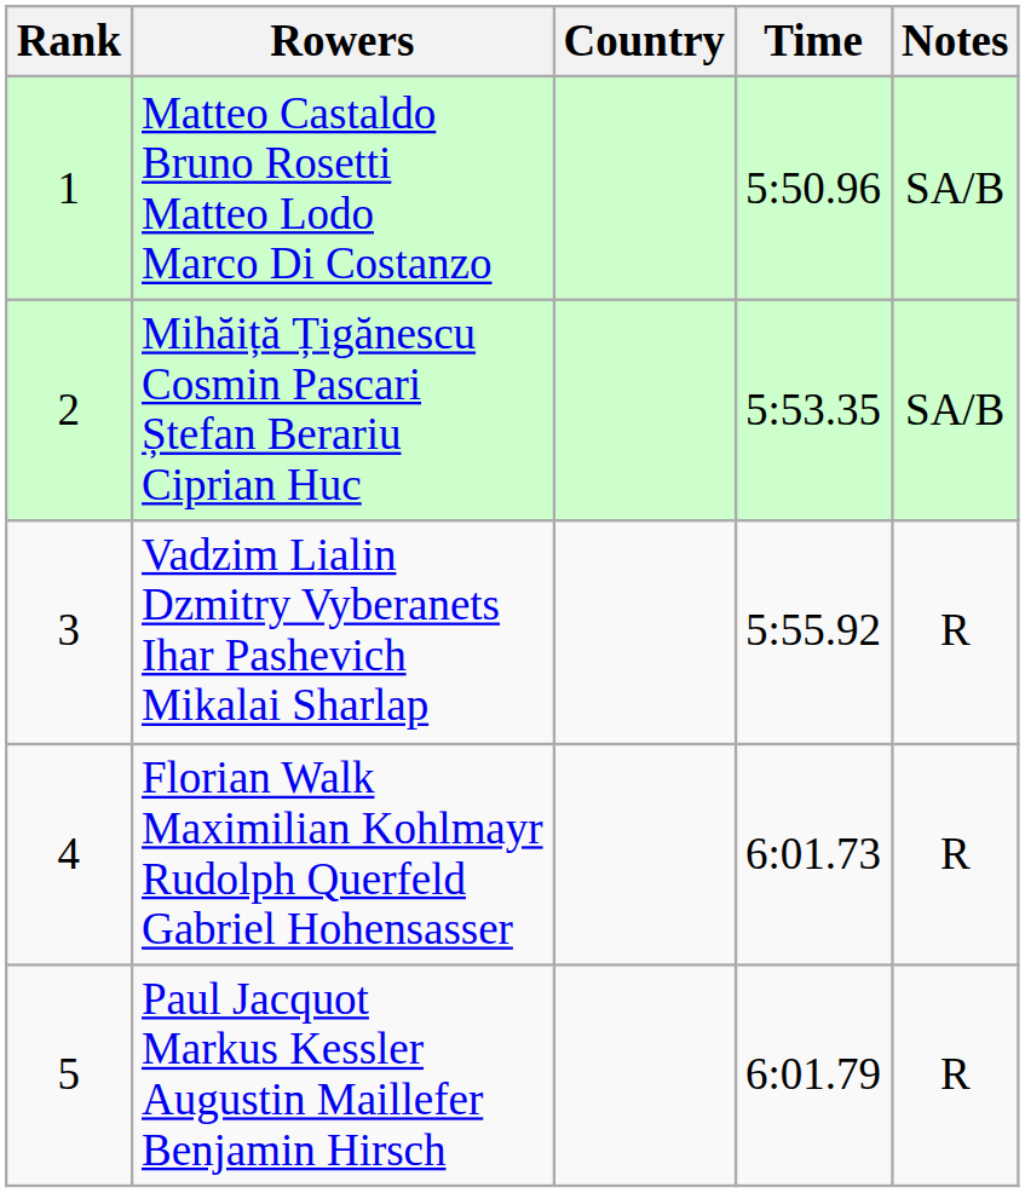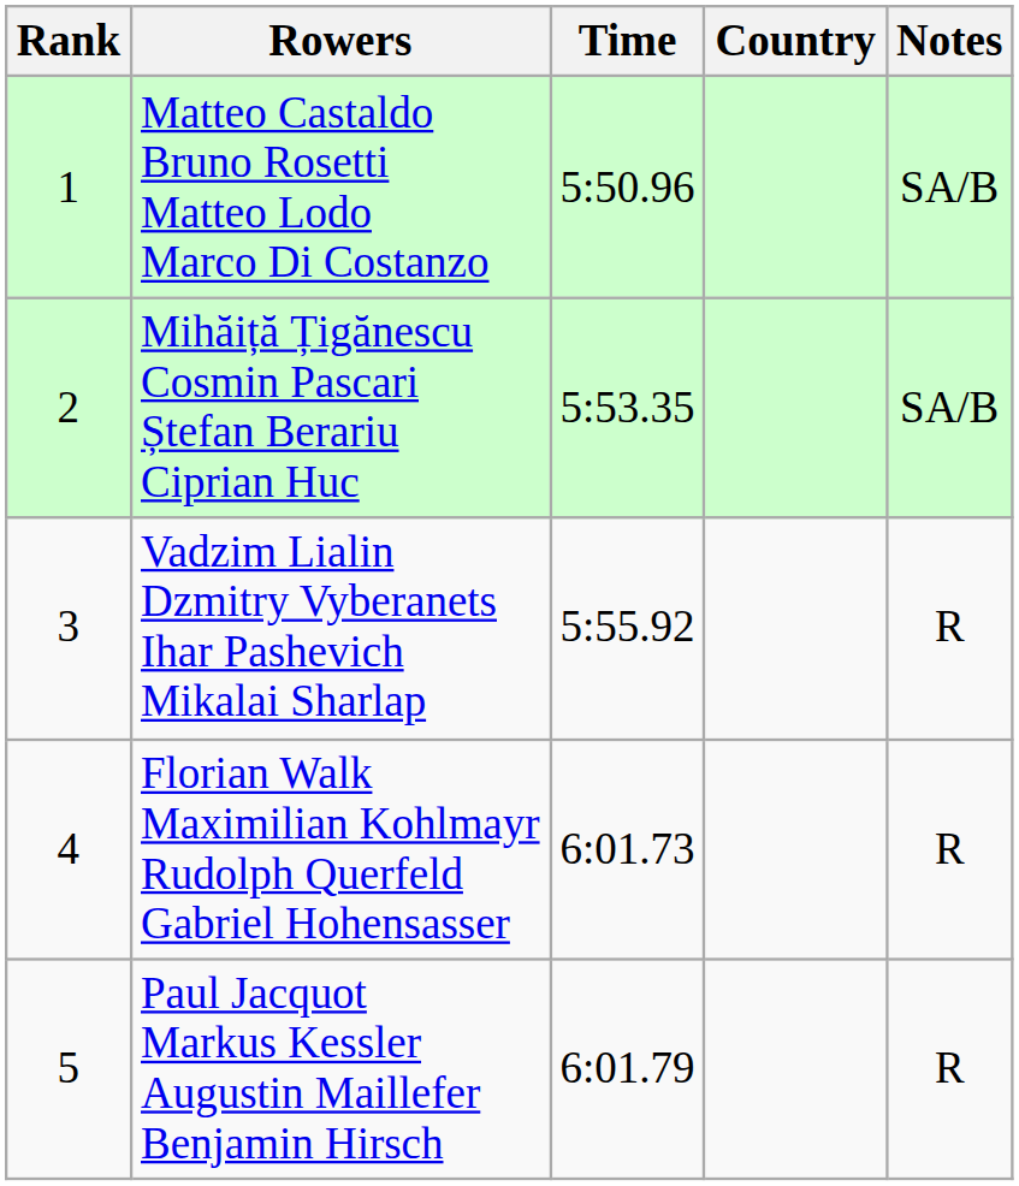columns swapped: Country <-> Time
